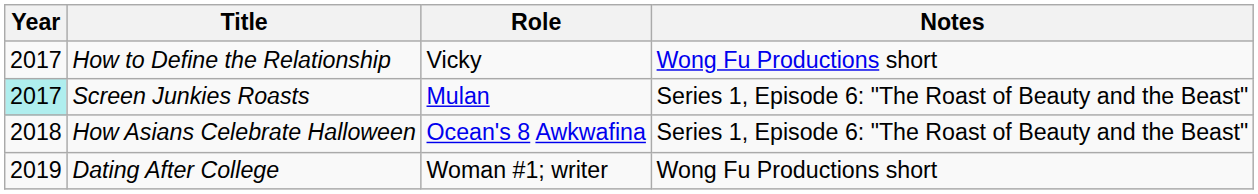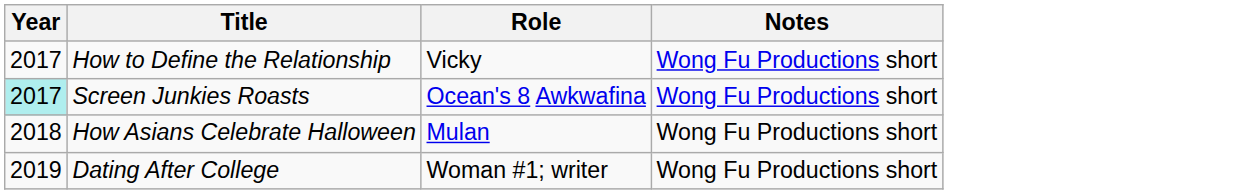Screen Junkies Roasts | Role: Mulan -> Ocean's 8 Awkwafina
Screen Junkies Roasts | Notes: Series 1, Episode 6: "The Roast of Beauty and the Beast" -> Wong Fu Productions short
How Asians Celebrate Halloween | Role: Ocean's 8 Awkwafina -> Mulan
How Asians Celebrate Halloween | Notes: Series 1, Episode 6: "The Roast of Beauty and the Beast" -> Wong Fu Productions short
